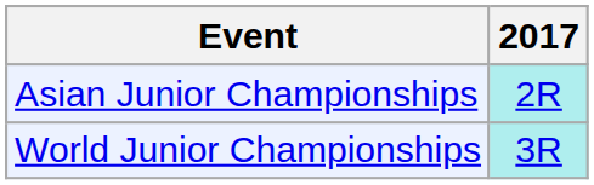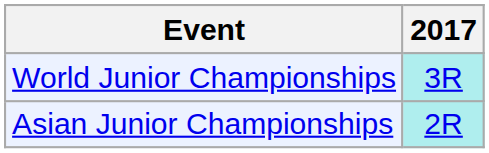rows swapped: Asian Junior Championships <-> World Junior Championships
